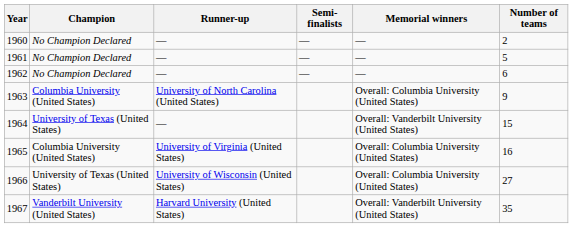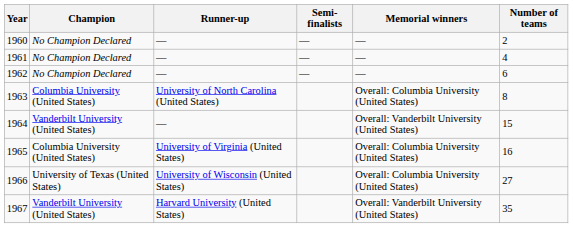1961 | Number of teams: 5 -> 4
1963 | Number of teams: 9 -> 8
1964 | Champion: University of Texas (United States) -> Vanderbilt University (United States)
